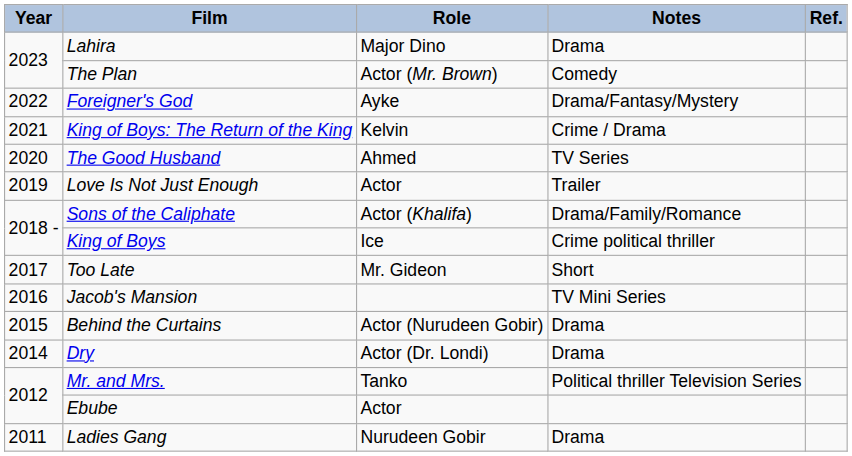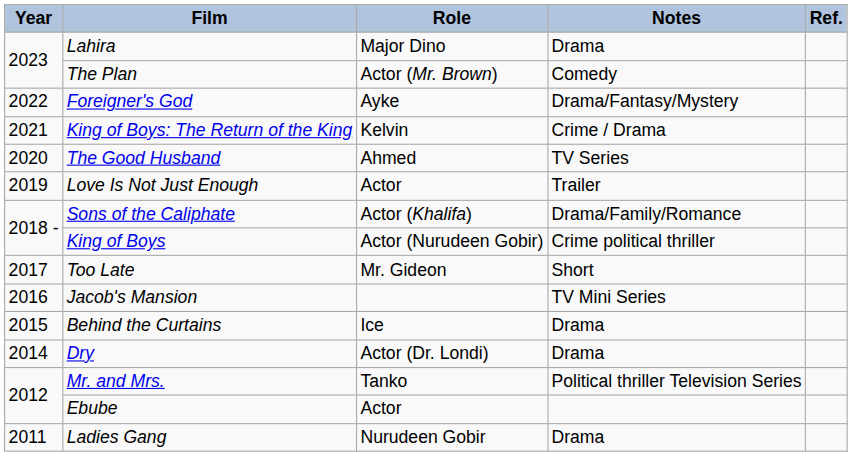King of Boys | Role: Ice -> Actor (Nurudeen Gobir)
Behind the Curtains | Role: Actor (Nurudeen Gobir) -> Ice
